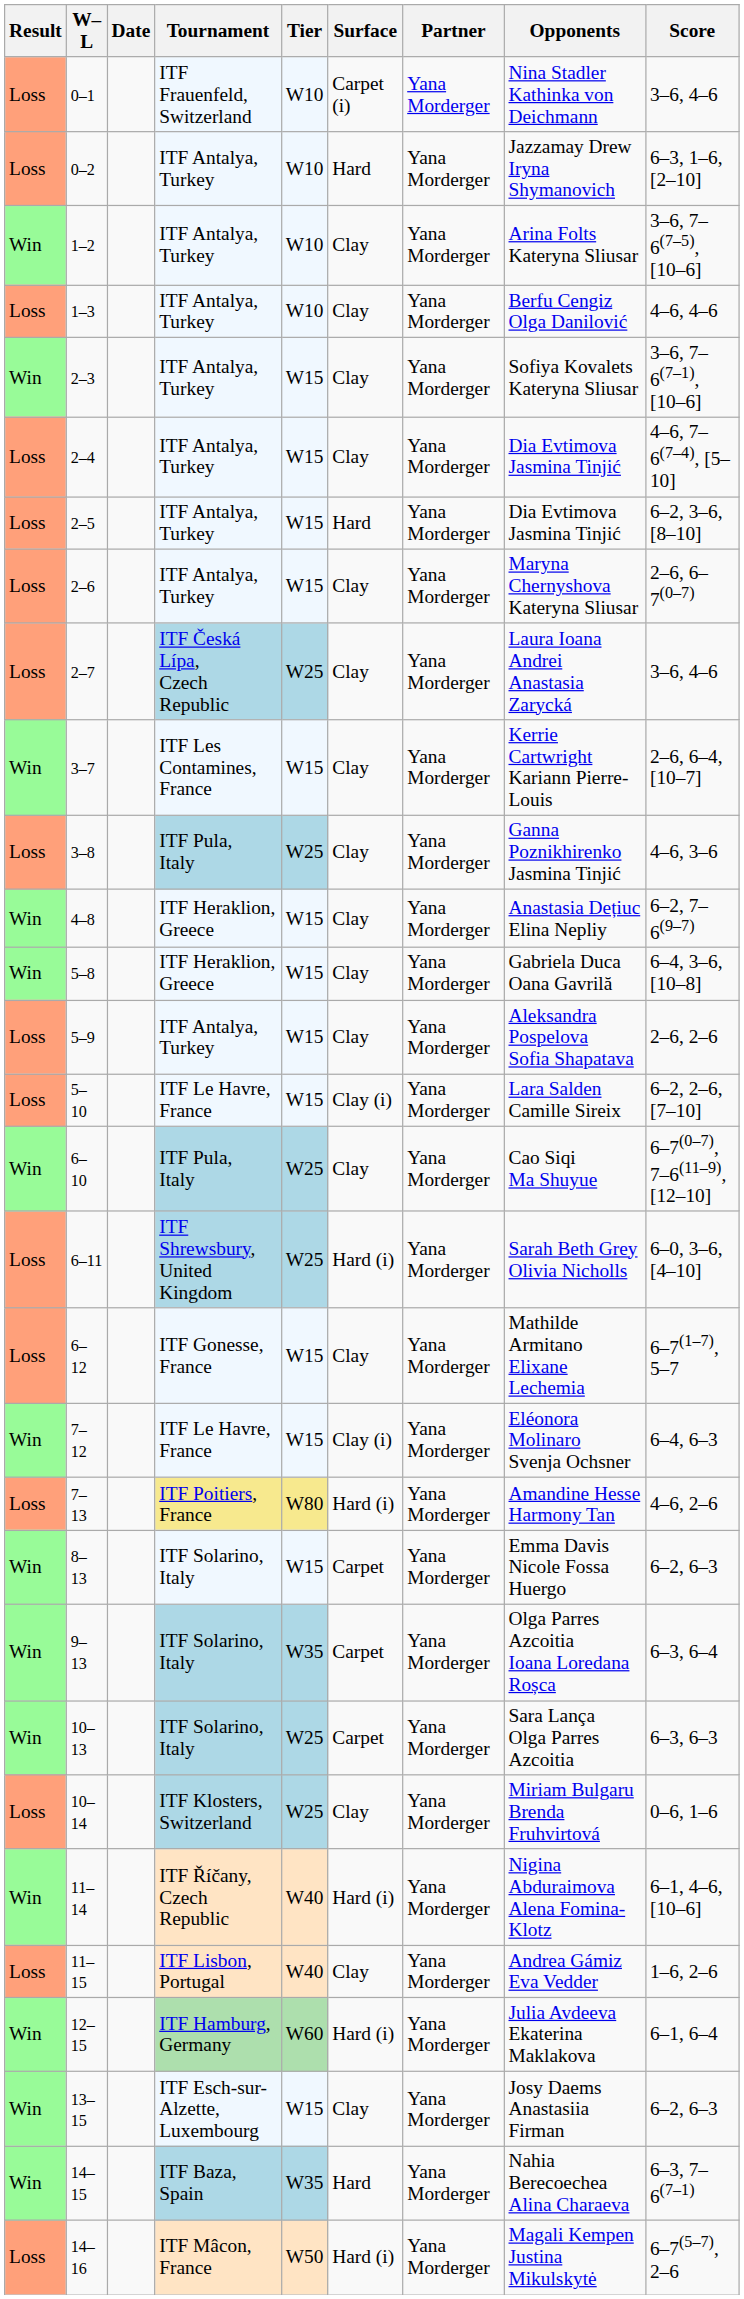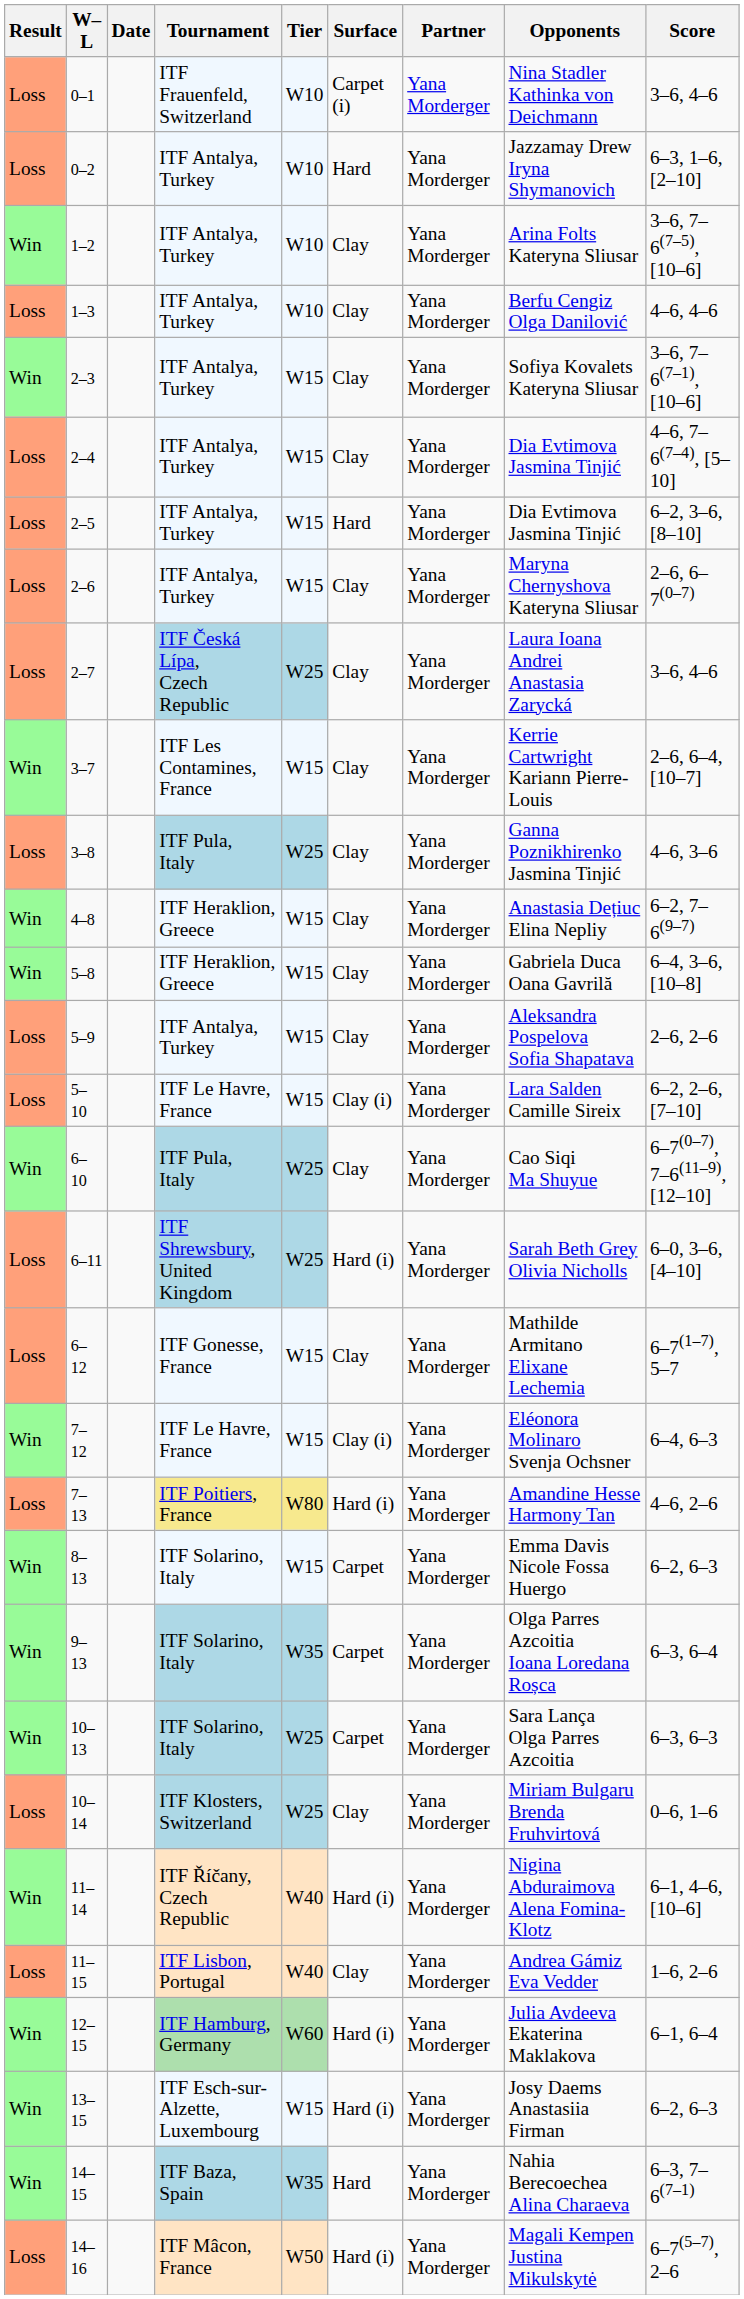13–15 | Surface: Clay -> Hard (i)
